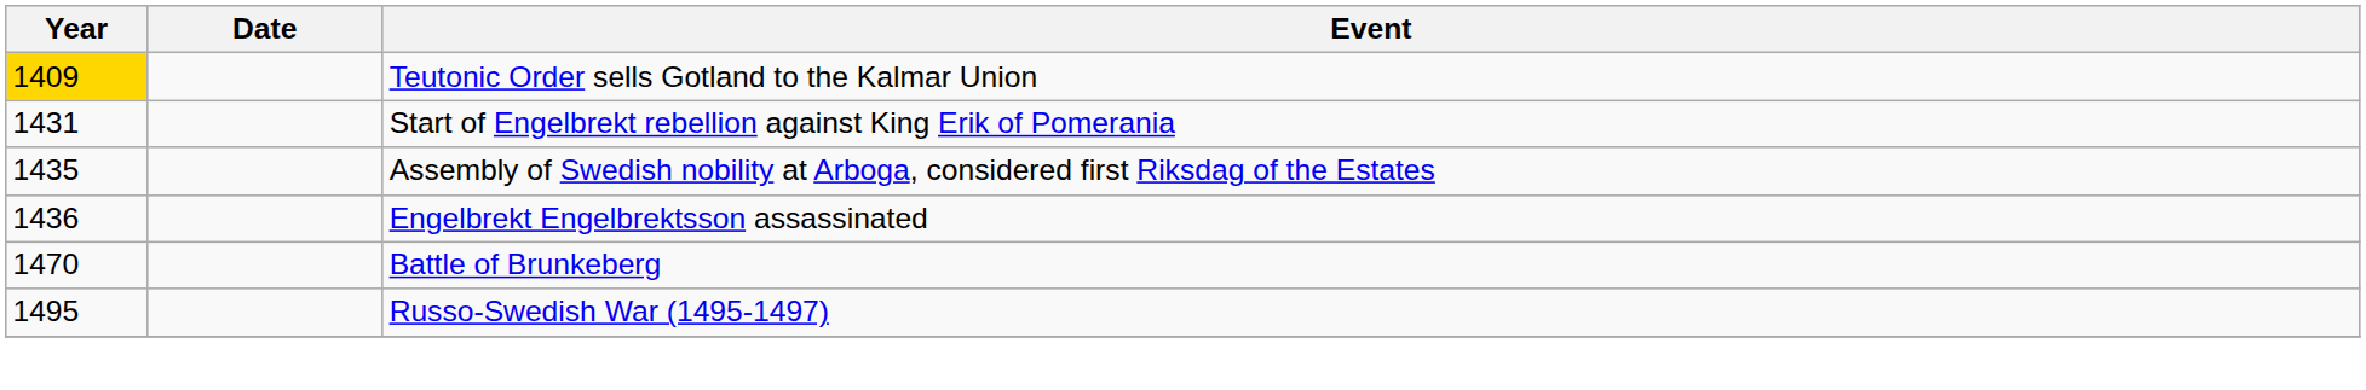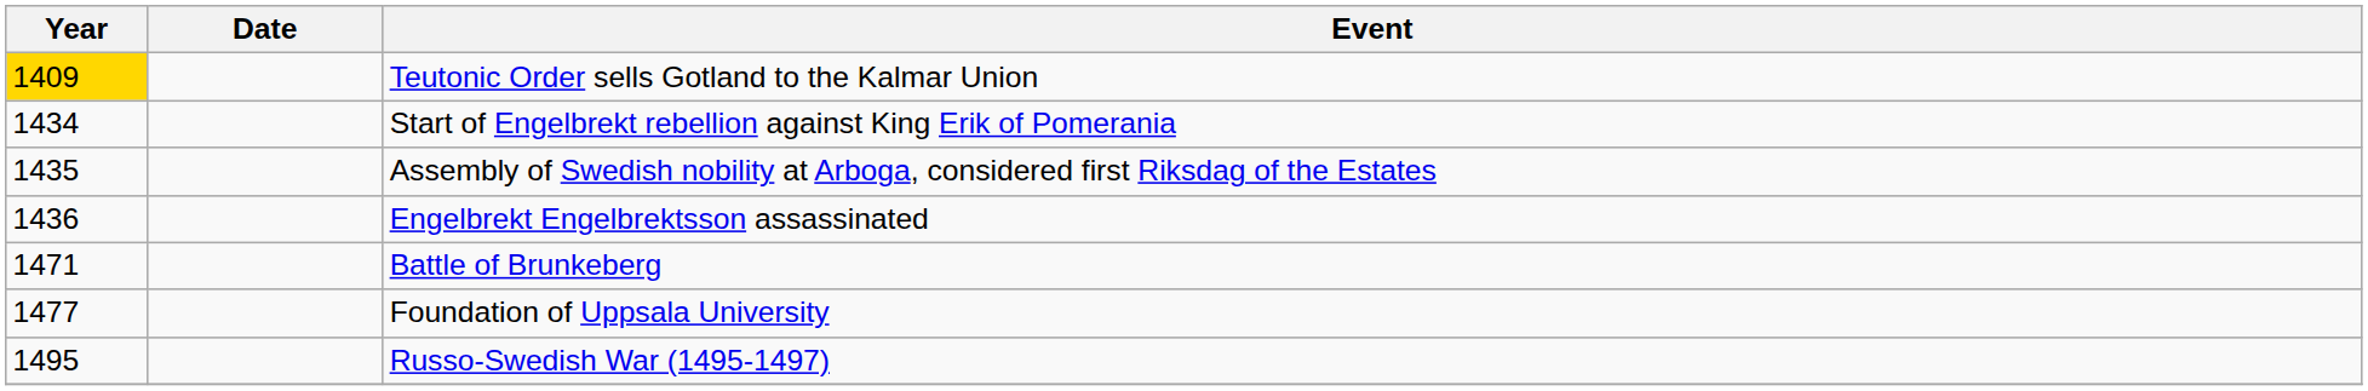Start of Engelbrekt rebellion against King Erik of Pomerania | Year: 1431 -> 1434
Battle of Brunkeberg | Year: 1470 -> 1471
+ row: 1477 | Foundation of Uppsala University
